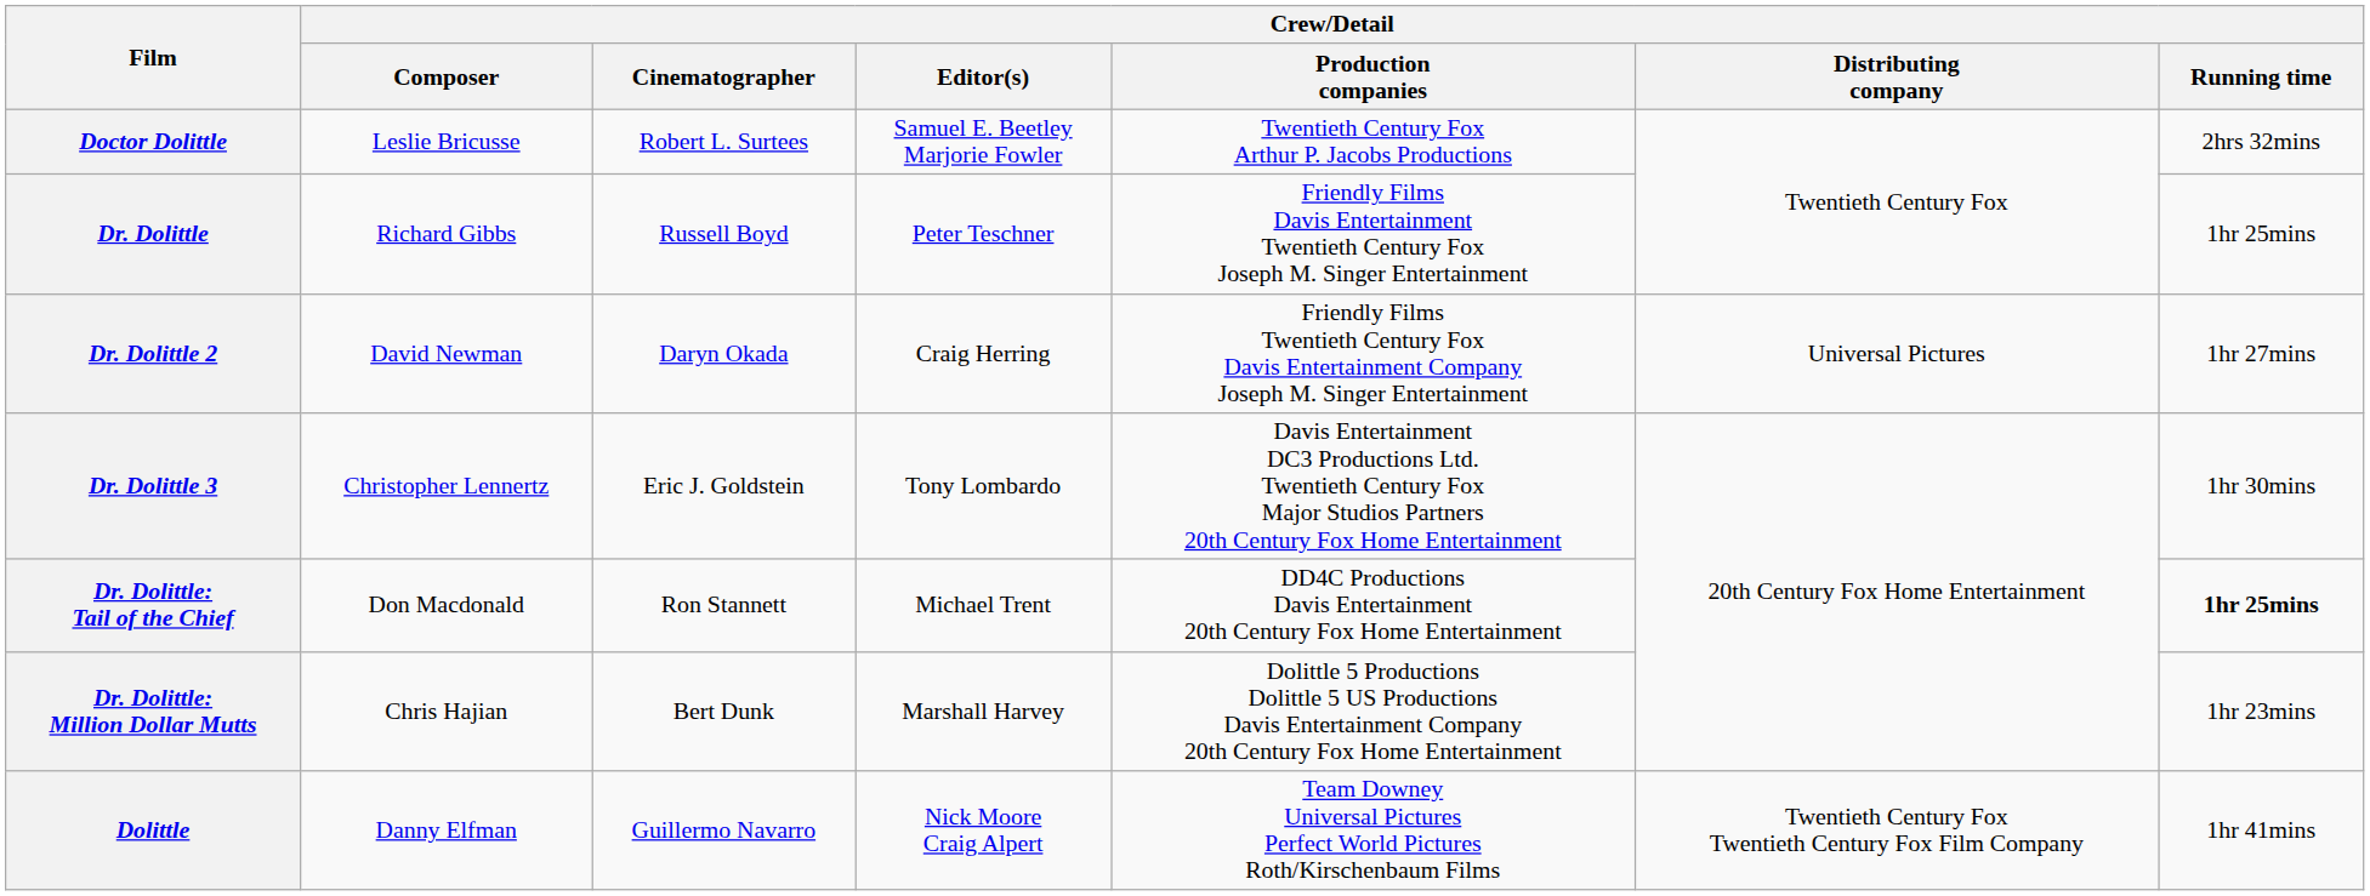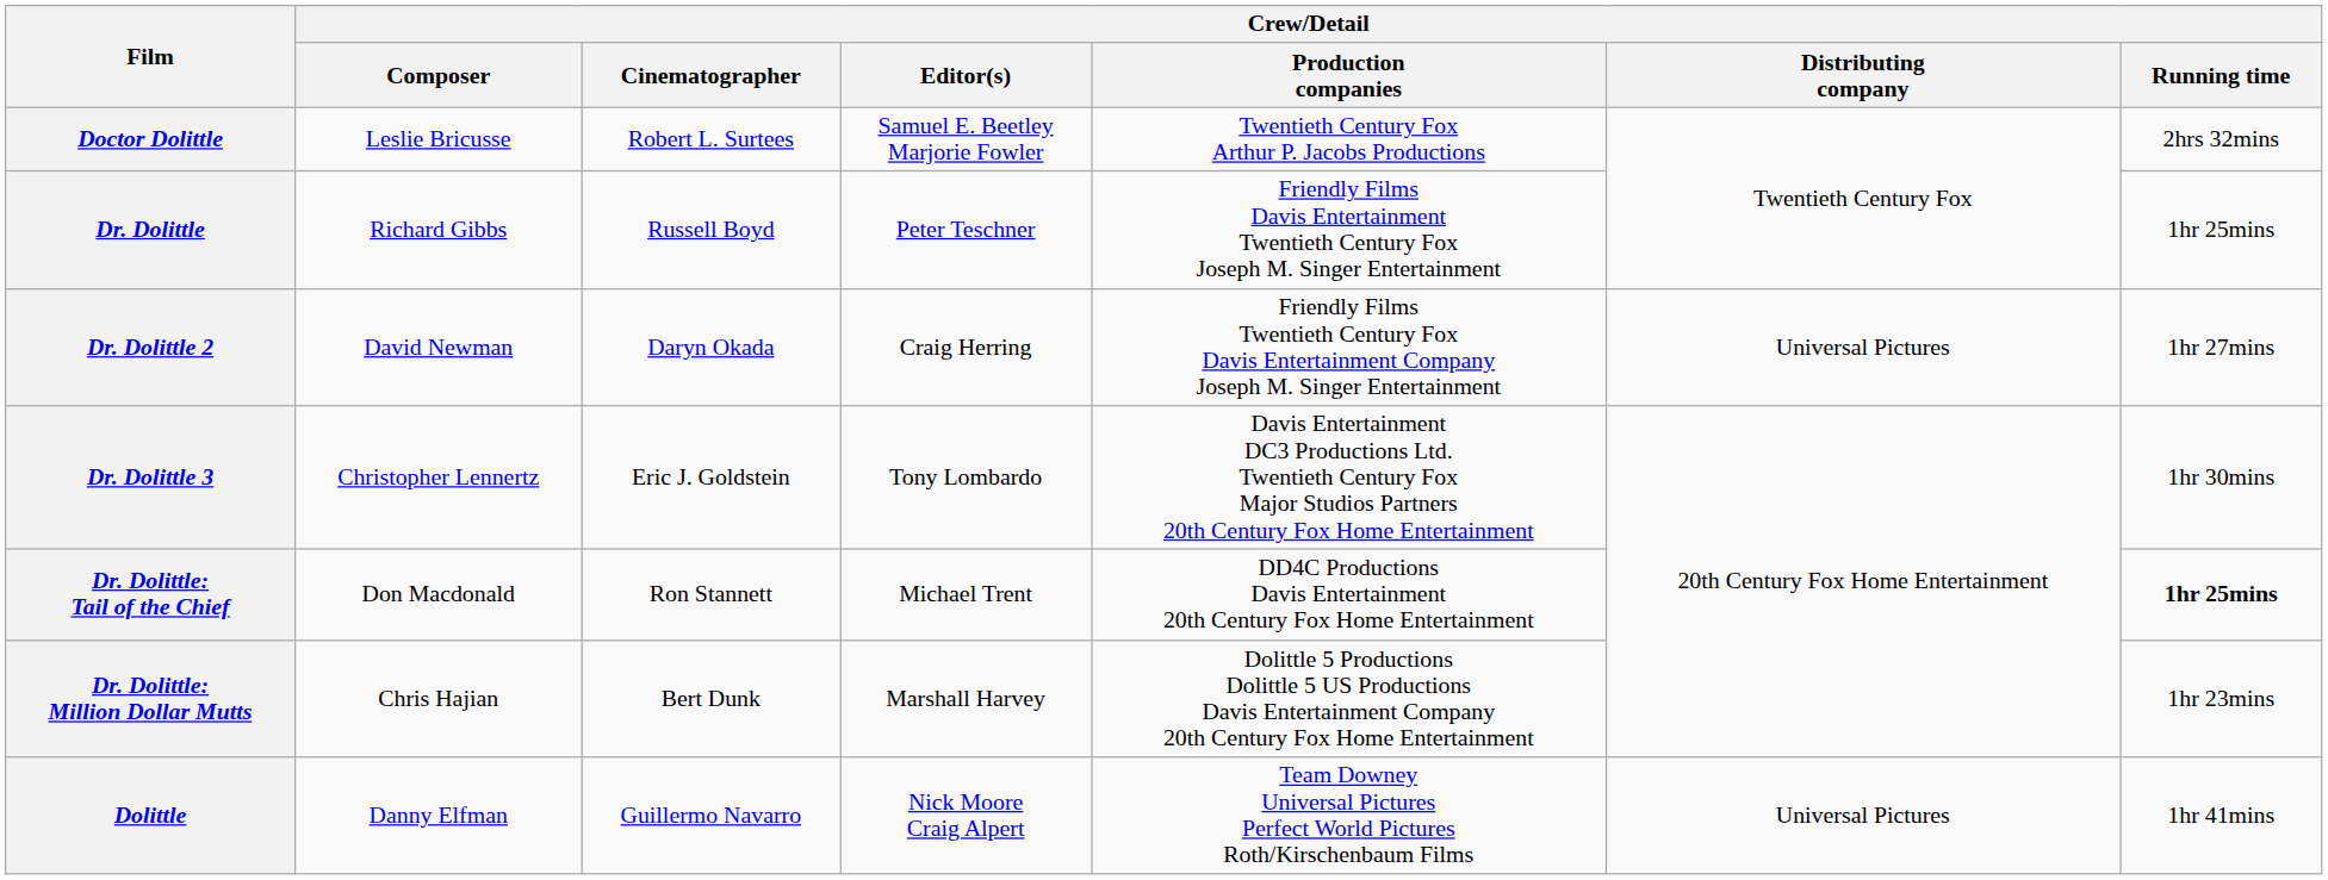Dolittle | Crew/Detail / Distributing company: Twentieth Century Fox Twentieth Century Fox Film Company -> Universal Pictures
